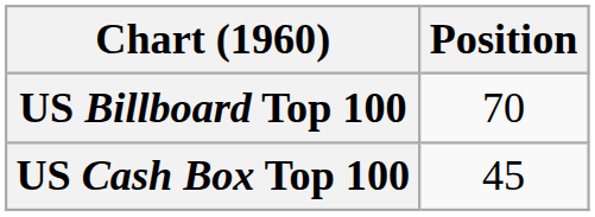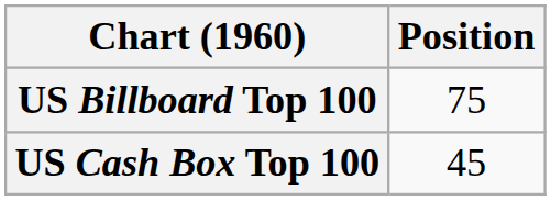US Billboard Top 100 | Position: 70 -> 75
